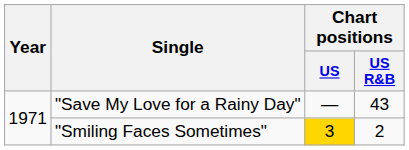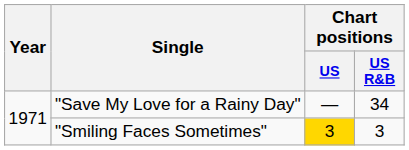"Save My Love for a Rainy Day" | Chart positions / US R&B: 43 -> 34
"Smiling Faces Sometimes" | Chart positions / US R&B: 2 -> 3
